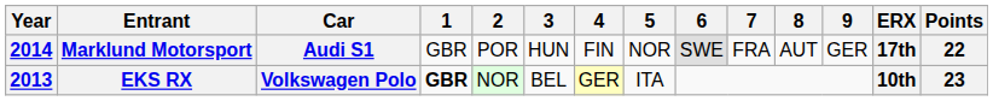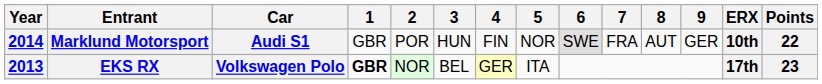Marklund Motorsport | ERX: 17th -> 10th
EKS RX | ERX: 10th -> 17th
